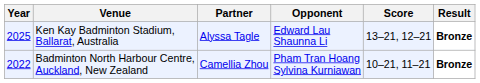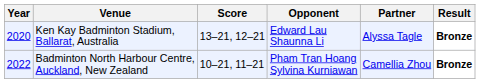columns swapped: Partner <-> Score
Ken Kay Badminton Stadium, Ballarat, Australia | Year: 2025 -> 2020
